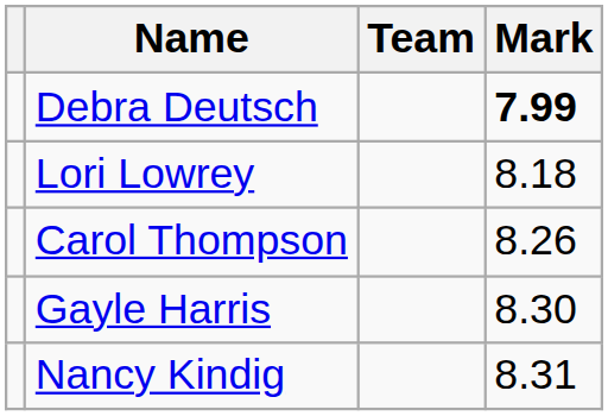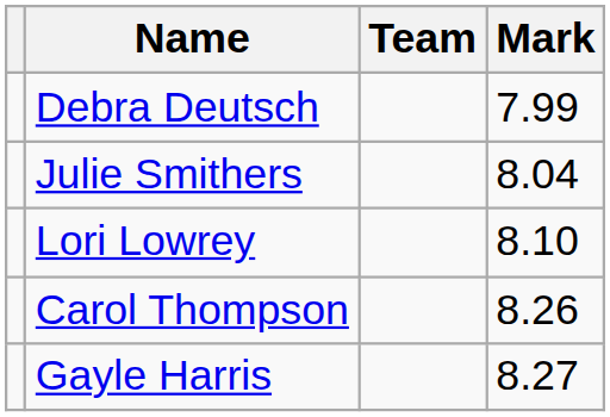Debra Deutsch | Mark: bold -> normal
+ row: Julie Smithers | 8.04
Lori Lowrey | Mark: 8.18 -> 8.10
Gayle Harris | Mark: 8.30 -> 8.27
- row: Nancy Kindig | 8.31
